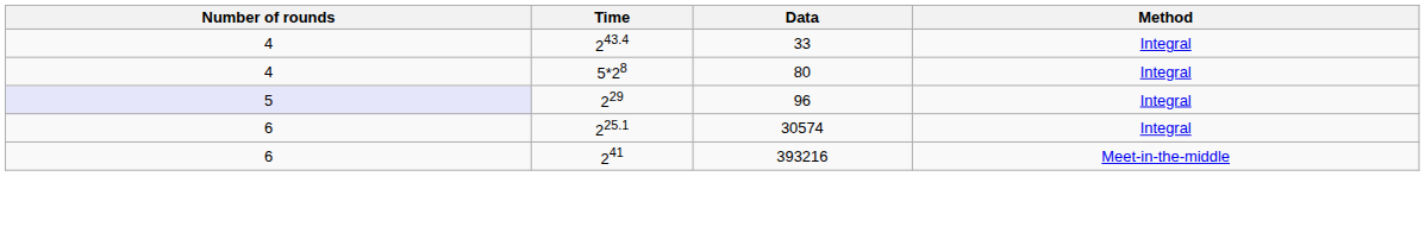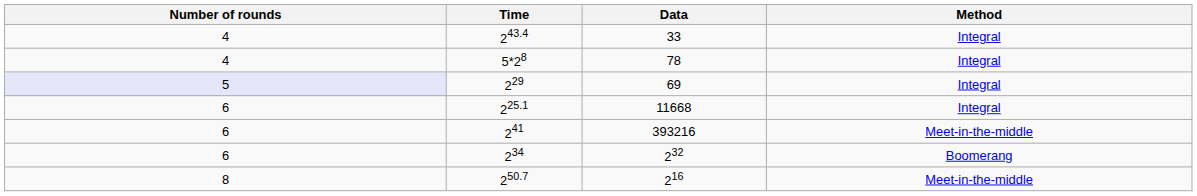5*28 | Data: 80 -> 78
229 | Data: 96 -> 69
225.1 | Data: 30574 -> 11668
+ row: 6 | 234 | 232 | Boomerang
+ row: 8 | 250.7 | 216 | Meet-in-the-middle
